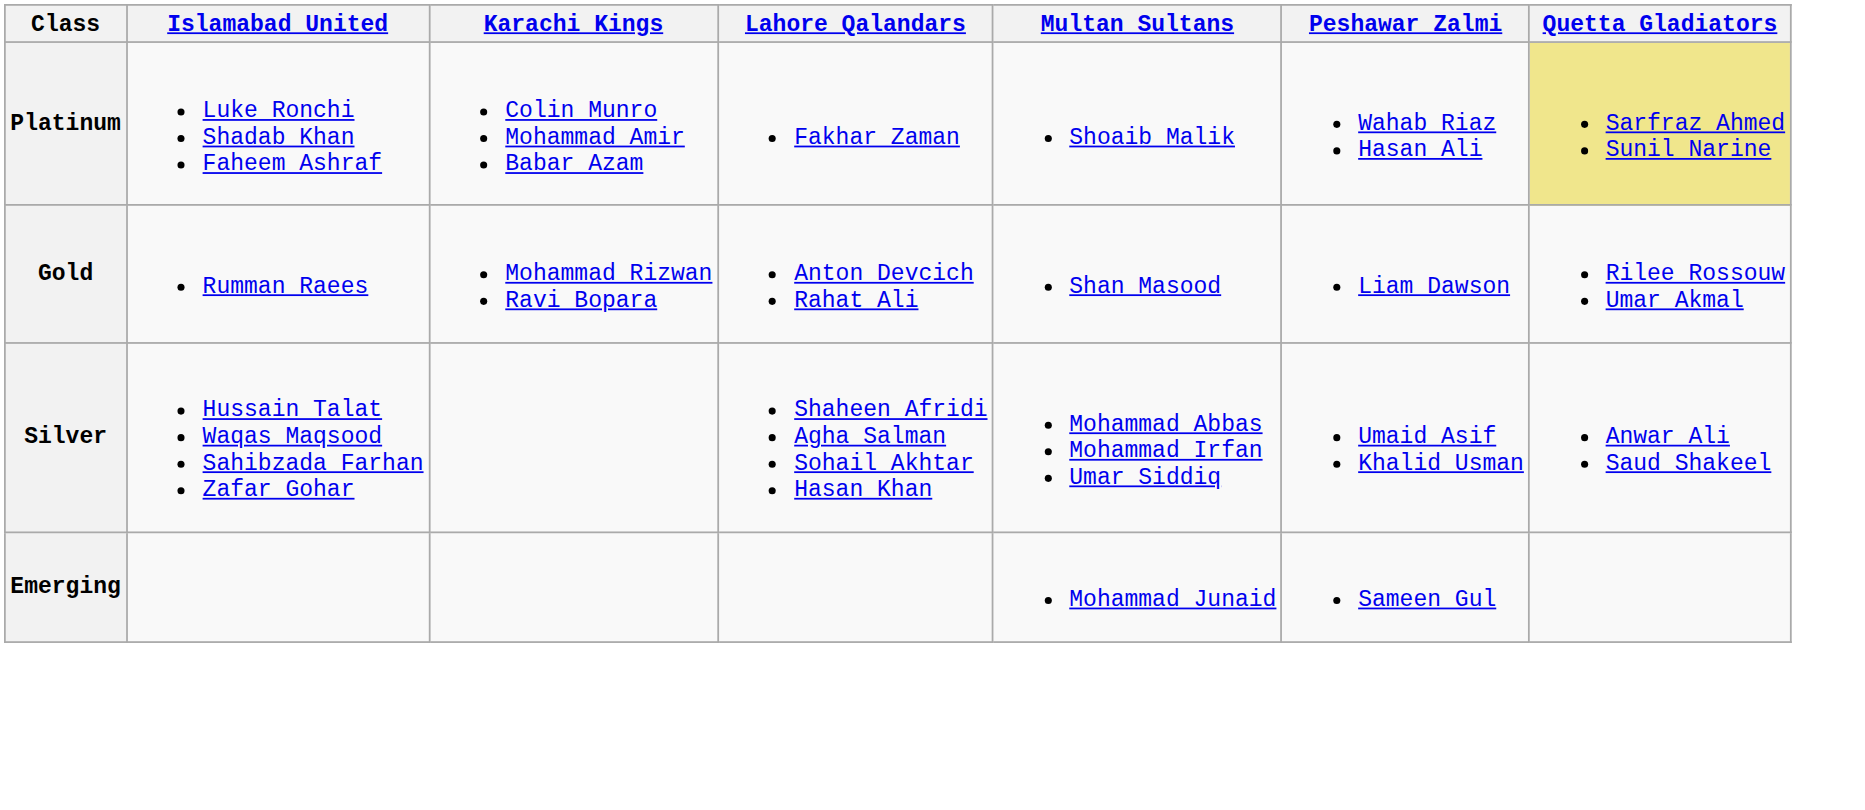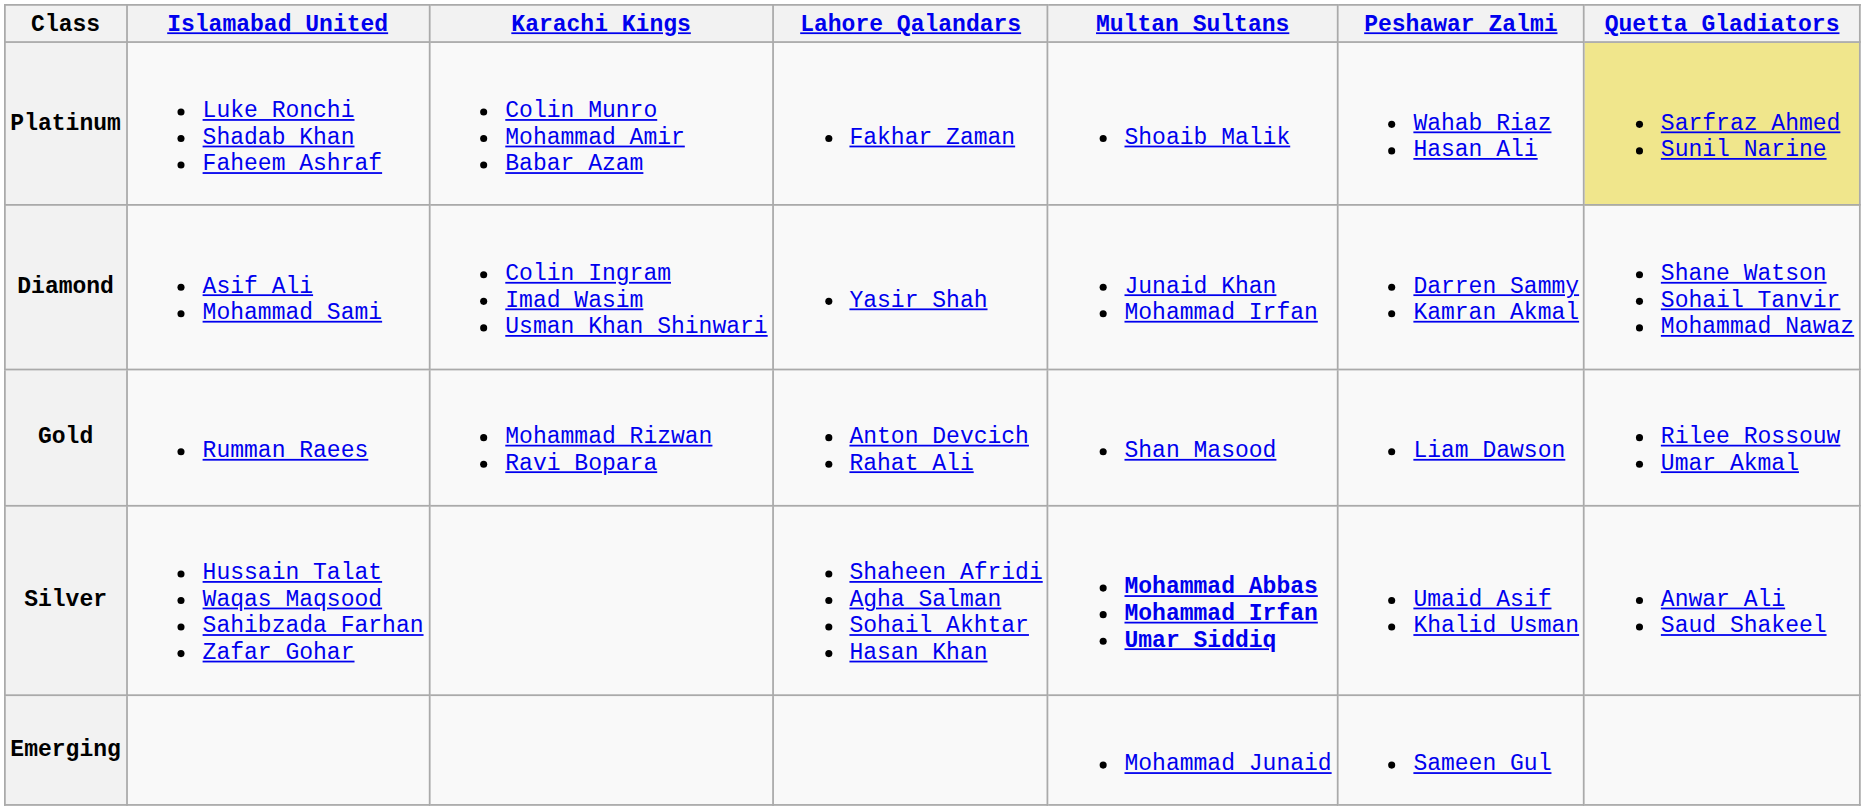+ row: Diamond | Asif Ali Mohammad Sami | Colin Ingram Imad Wasim Usman Khan Shinwari | Yasir Shah | Junaid Khan Mohammad Irfan | Darren Sammy Kamran Akmal | Shane Watson Sohail Tanvir Mohammad Nawaz
Silver | Multan Sultans: normal -> bold
